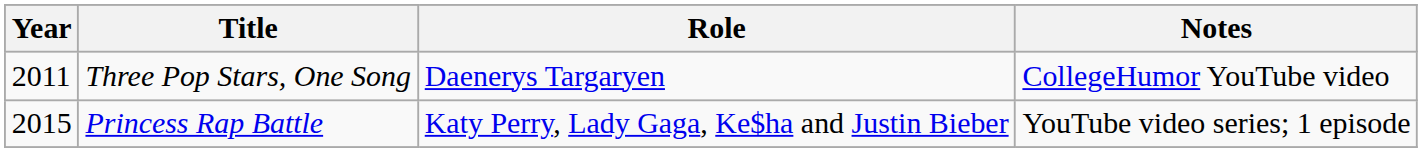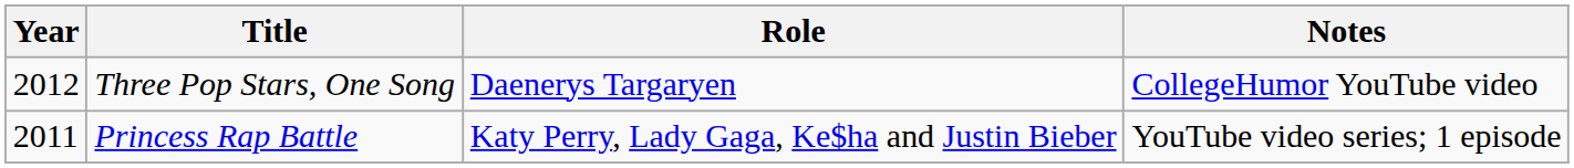Three Pop Stars, One Song | Year: 2011 -> 2012
Princess Rap Battle | Year: 2015 -> 2011
